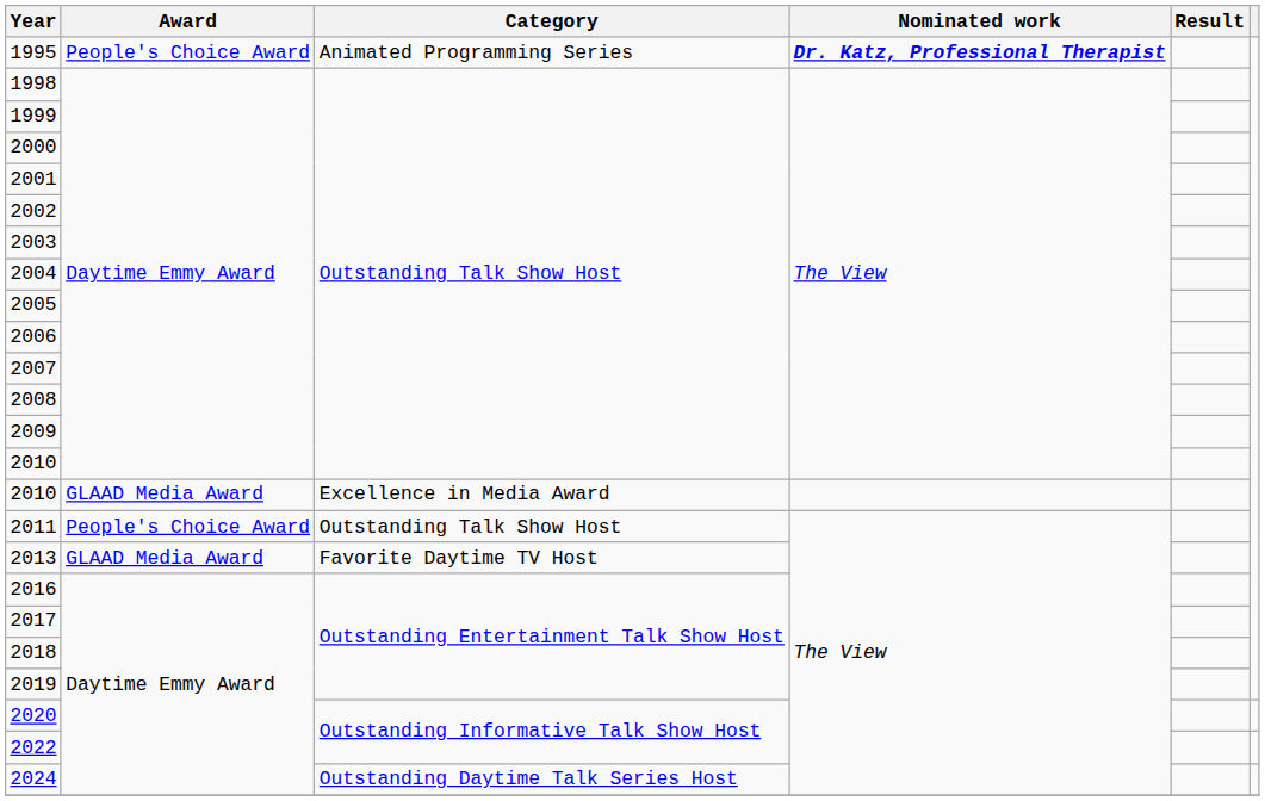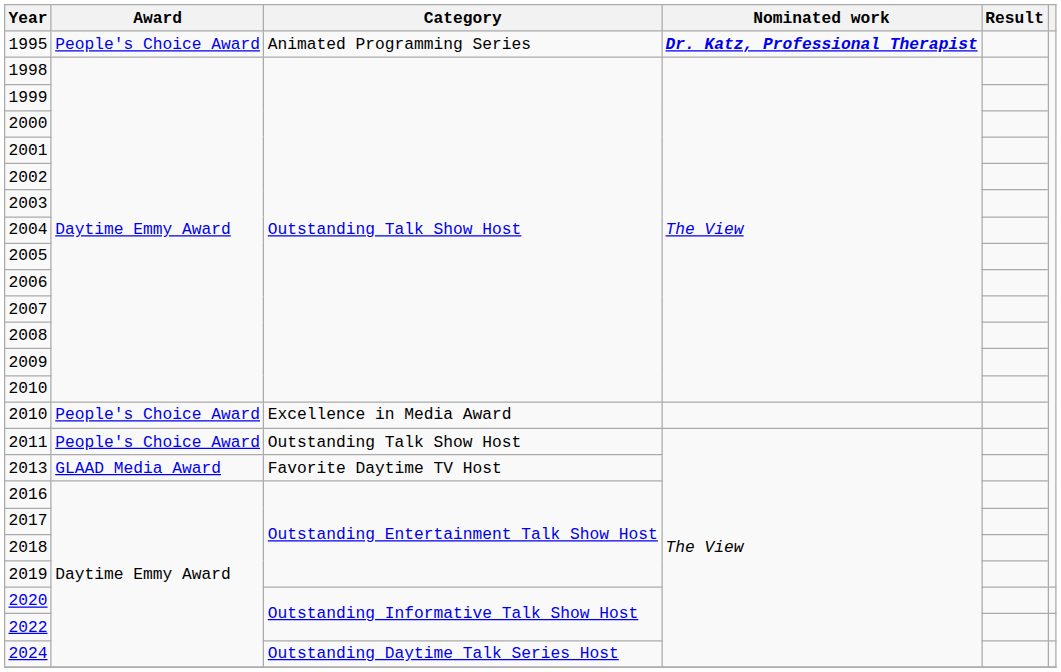2010 / Excellence in Media Award | Award: GLAAD Media Award -> People's Choice Award
